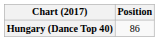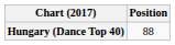Hungary (Dance Top 40) | Position: 86 -> 88
